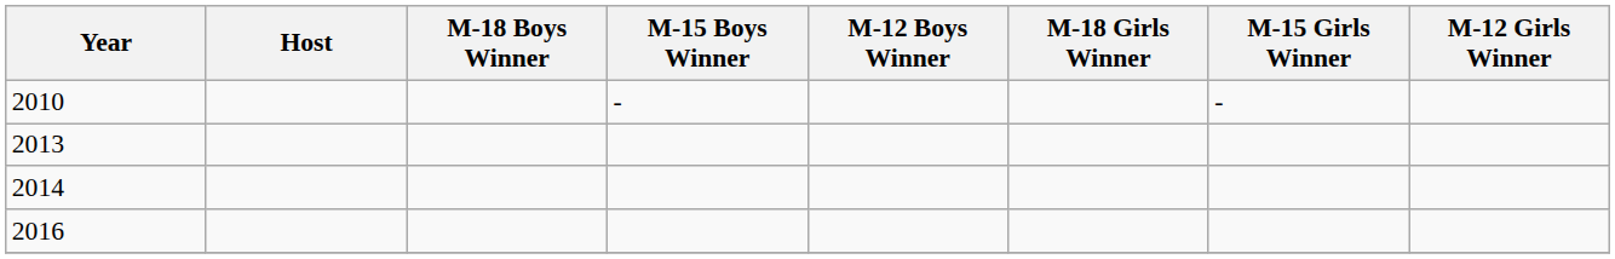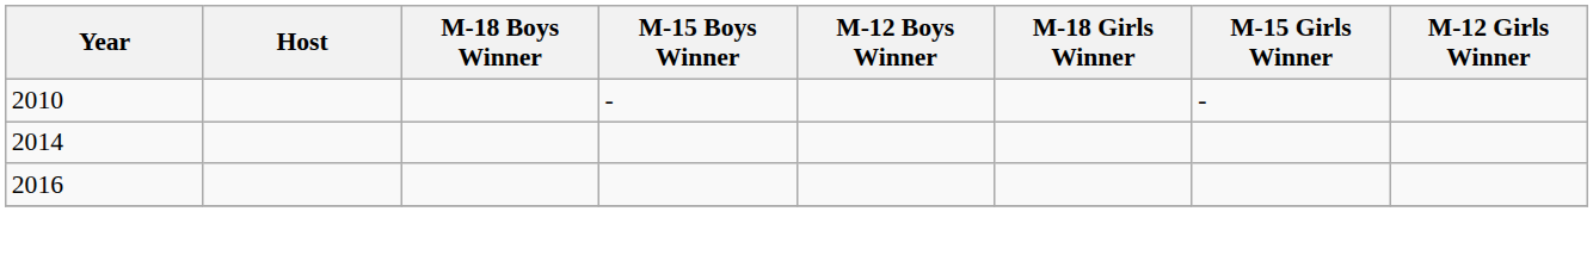- row: 2013
